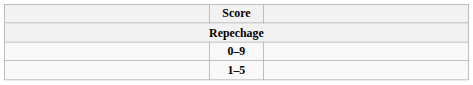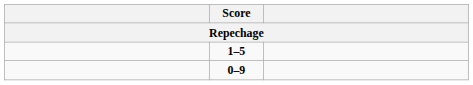rows swapped: 0–9 <-> 1–5
